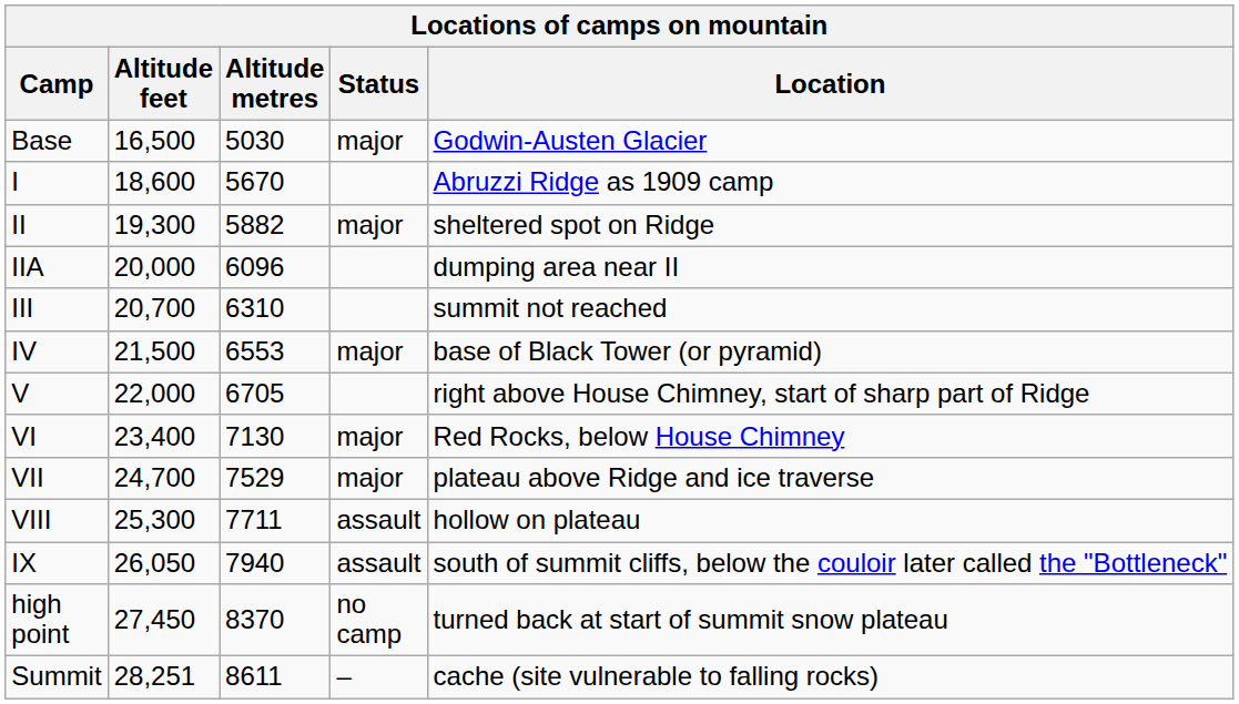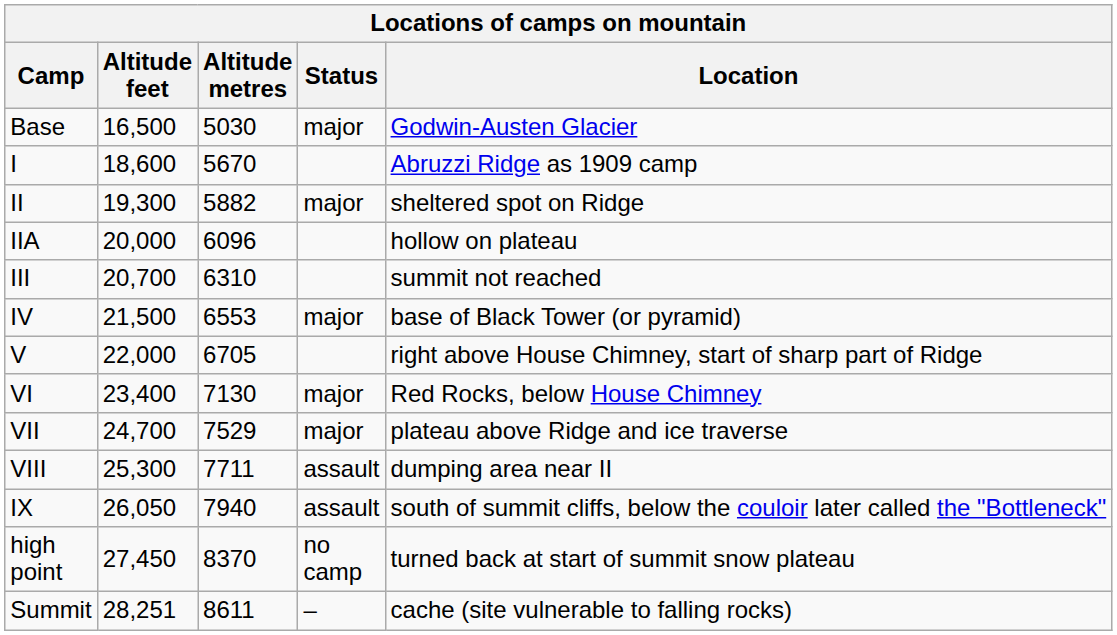IIA | Location: dumping area near II -> hollow on plateau
VIII | Location: hollow on plateau -> dumping area near II
